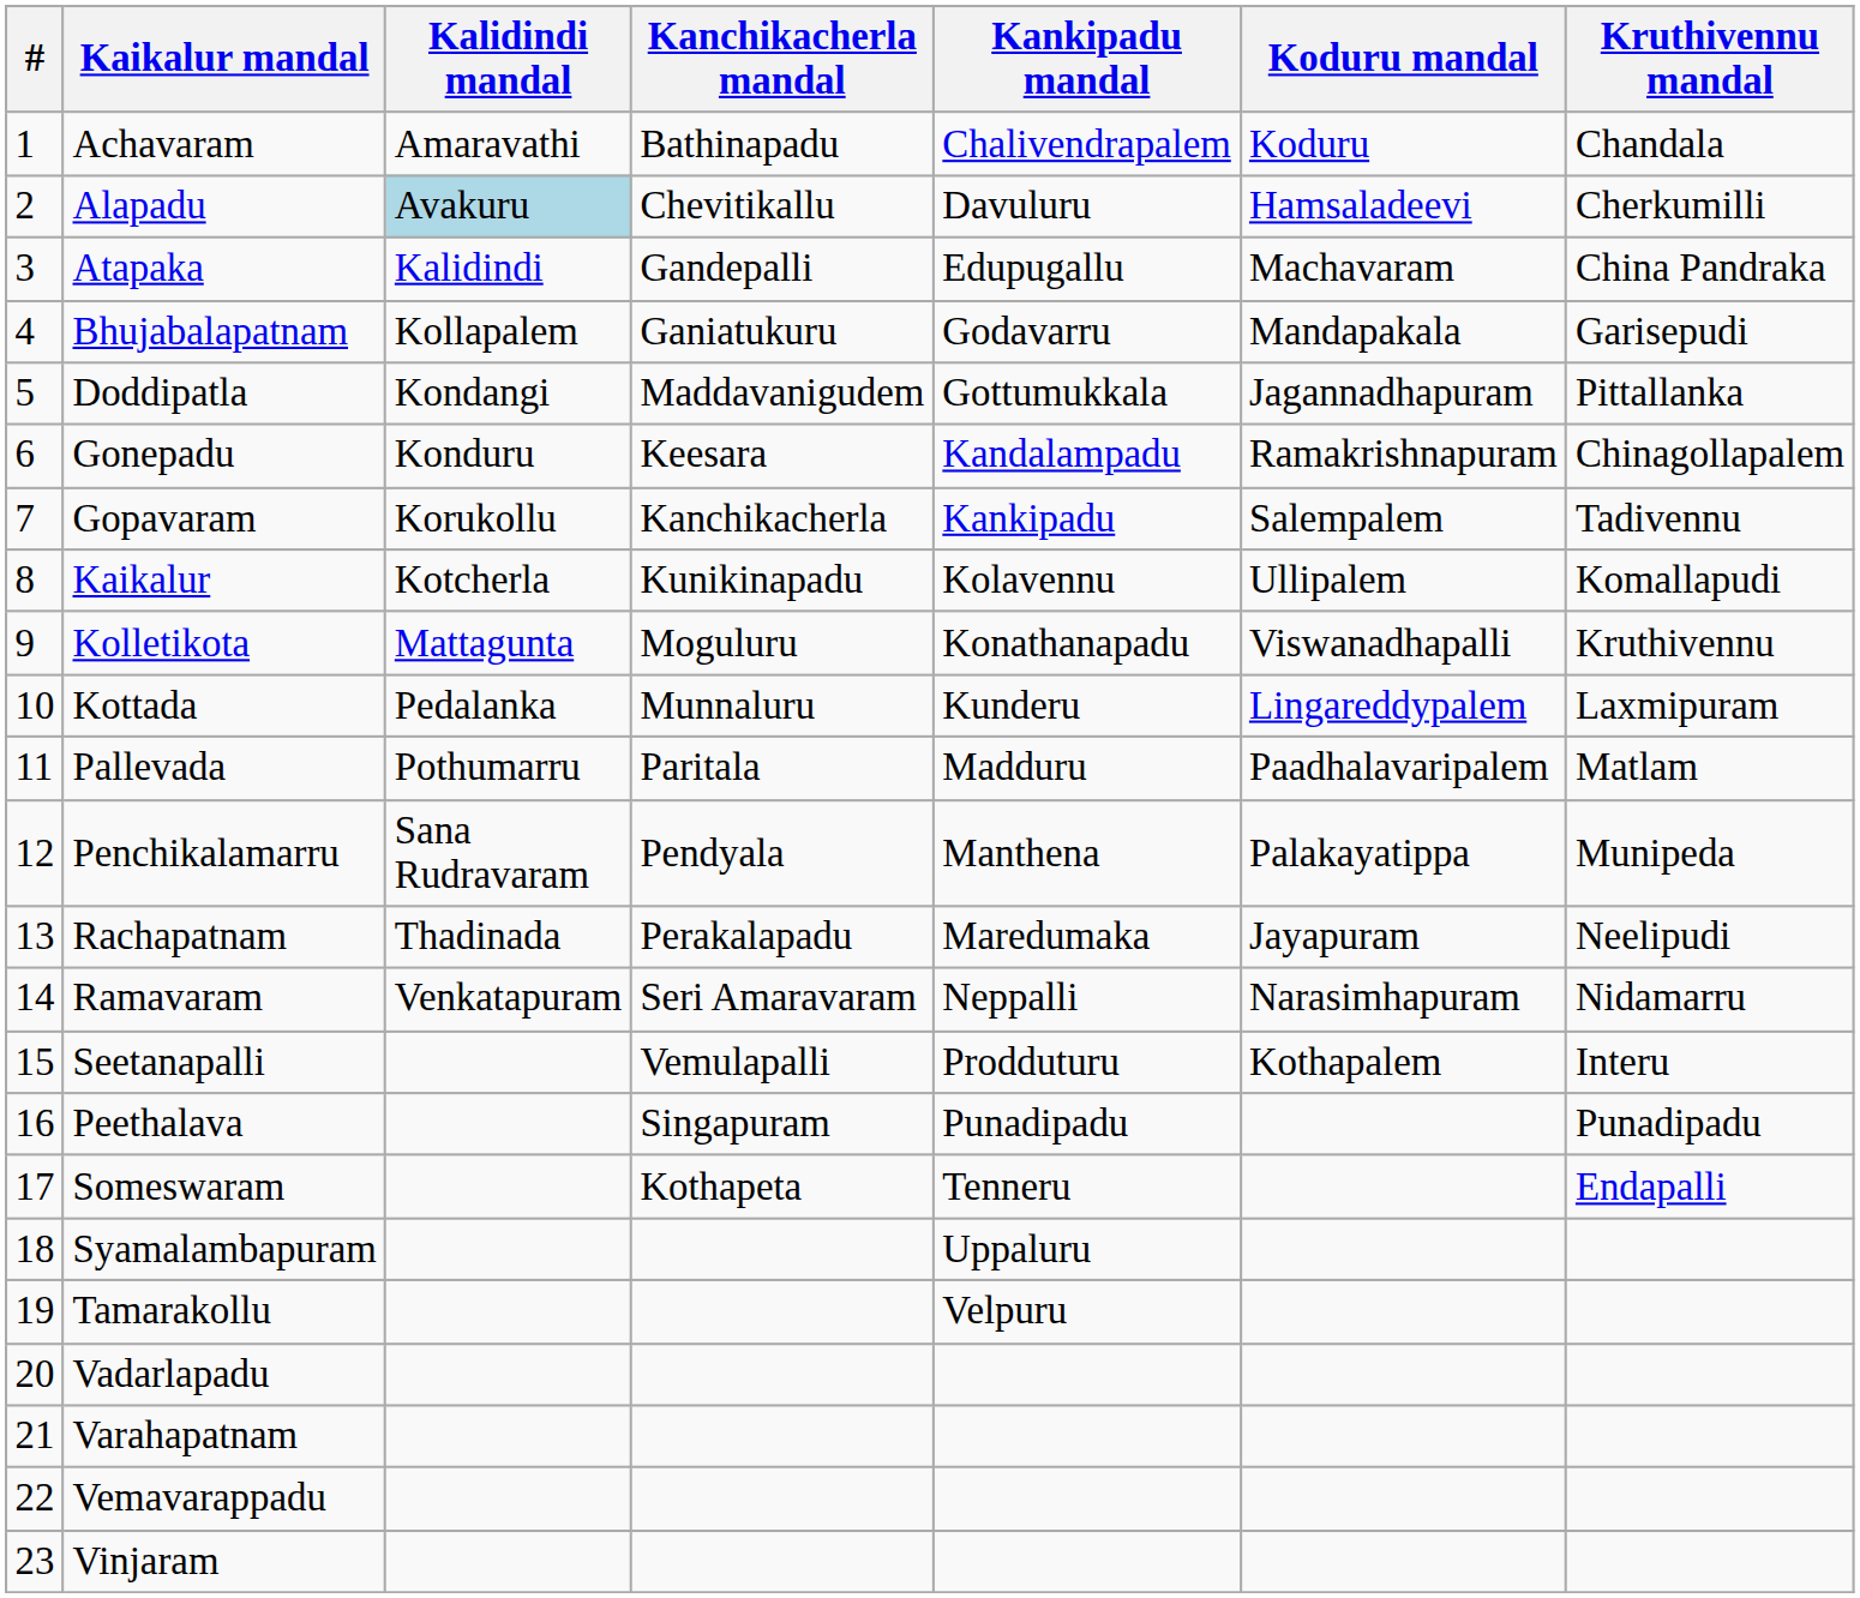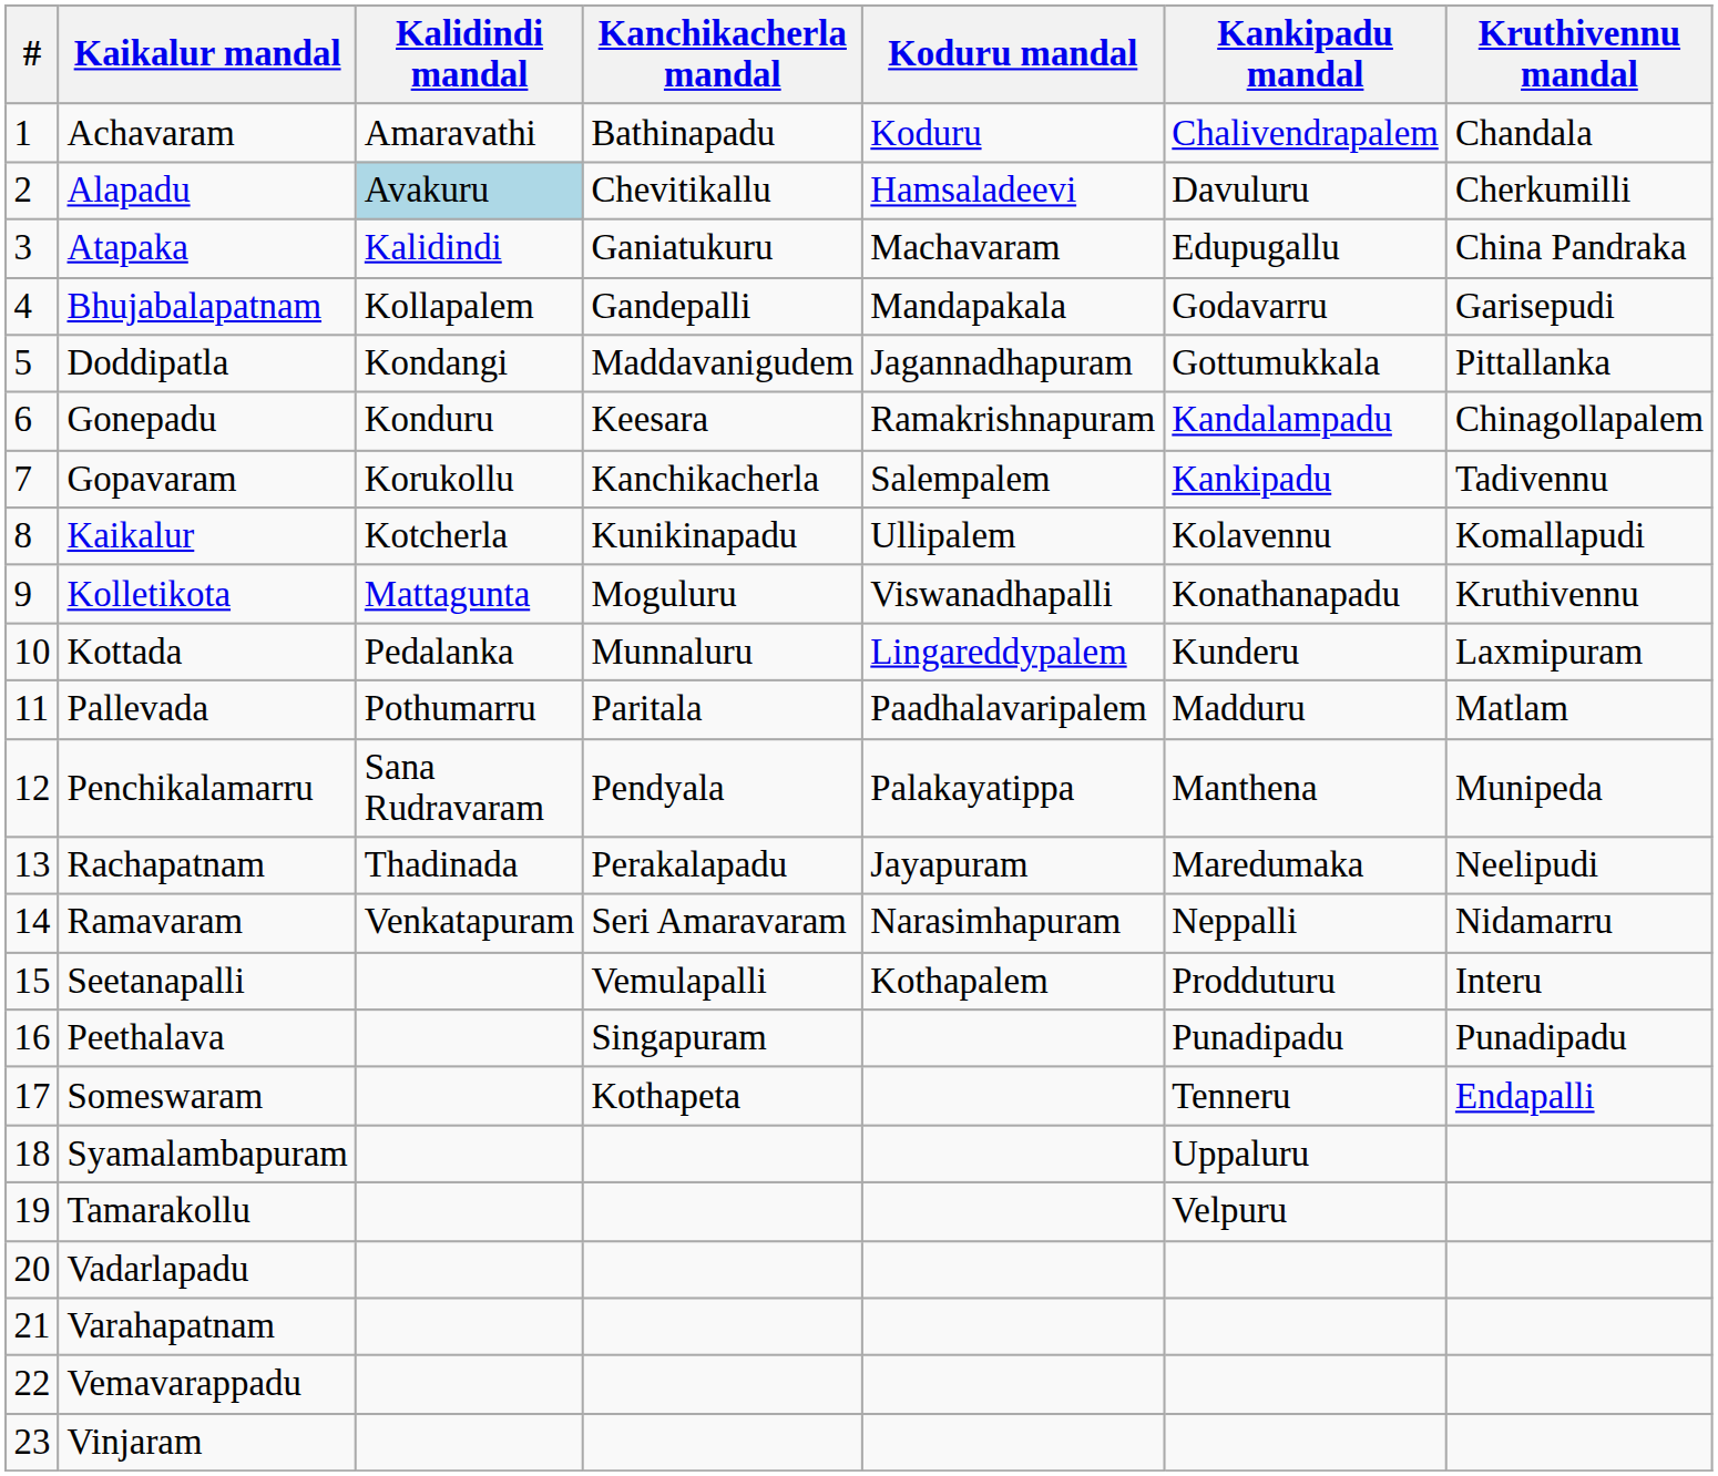columns swapped: Kankipadu mandal <-> Koduru mandal
Atapaka | Kanchikacherla mandal: Gandepalli -> Ganiatukuru
Bhujabalapatnam | Kanchikacherla mandal: Ganiatukuru -> Gandepalli
